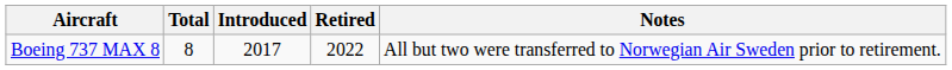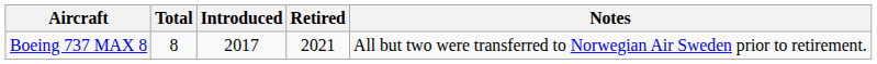Boeing 737 MAX 8 | Retired: 2022 -> 2021
